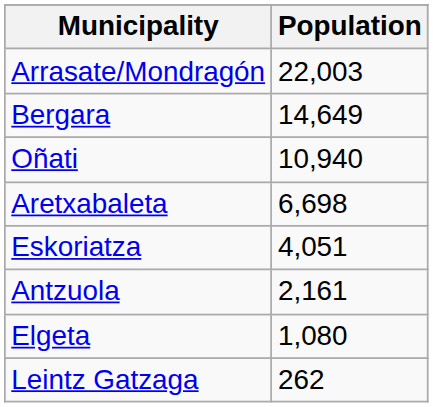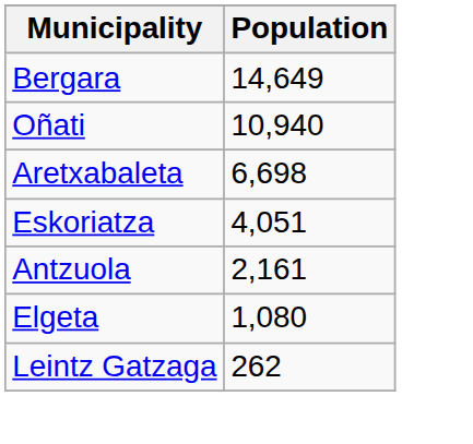- row: Arrasate/Mondragón | 22,003
